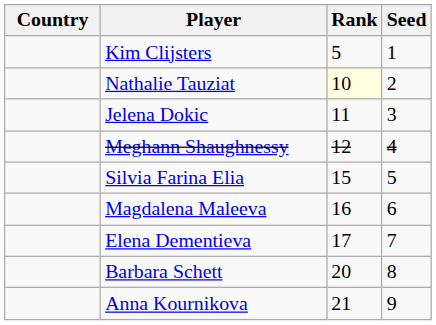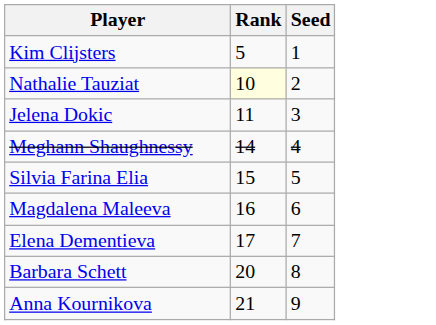- column: Country
Meghann Shaughnessy | Rank: 12 -> 14
